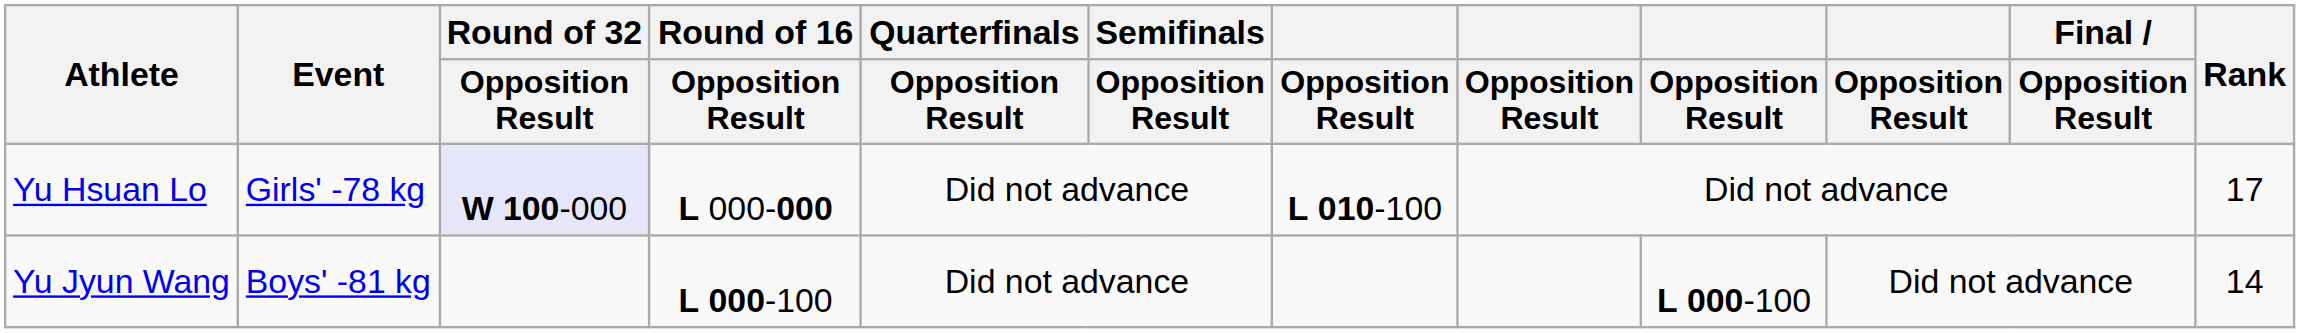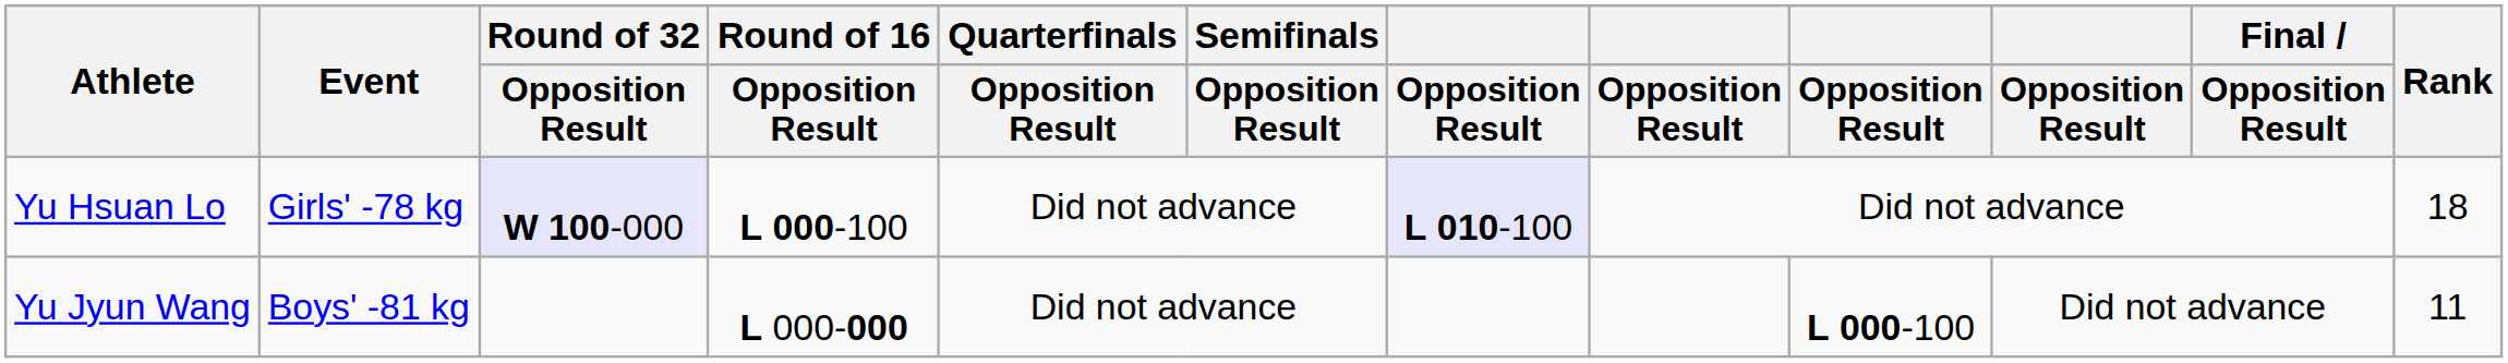Yu Hsuan Lo | Round of 16 / Opposition Result: L 000-000 -> L 000-100
Yu Hsuan Lo | column 7: no background -> lavender background
Yu Hsuan Lo | Rank: 17 -> 18
Yu Jyun Wang | Round of 16 / Opposition Result: L 000-100 -> L 000-000
Yu Jyun Wang | Rank: 14 -> 11
